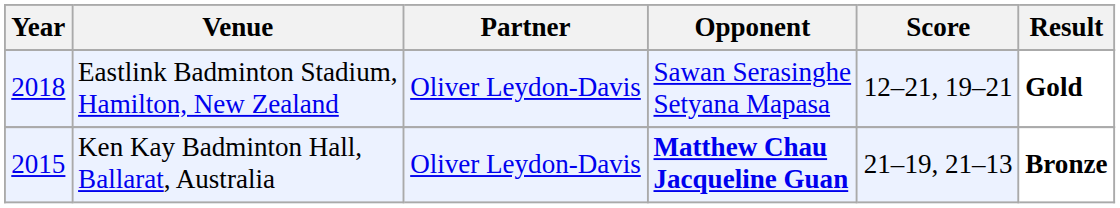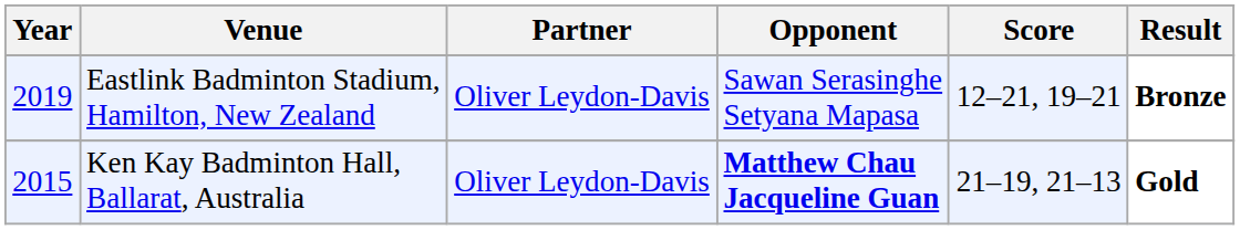Eastlink Badminton Stadium, Hamilton, New Zealand | Year: 2018 -> 2019
Eastlink Badminton Stadium, Hamilton, New Zealand | Result: Gold -> Bronze
Ken Kay Badminton Hall, Ballarat, Australia | Result: Bronze -> Gold
